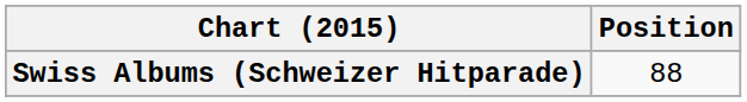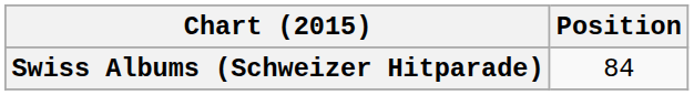Swiss Albums (Schweizer Hitparade) | Position: 88 -> 84
